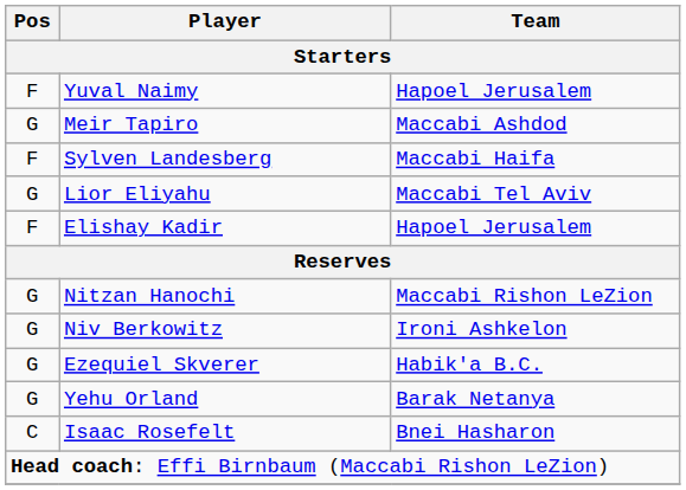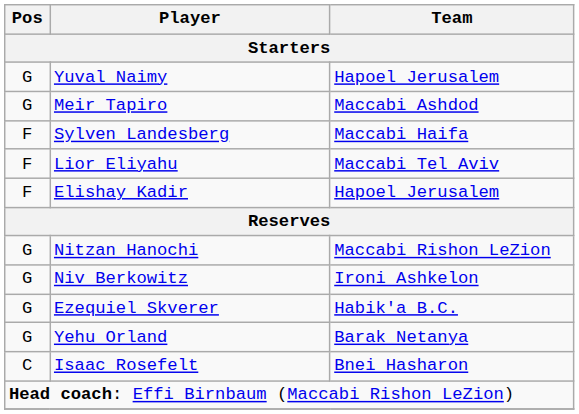Yuval Naimy | Pos: F -> G
Lior Eliyahu | Pos: G -> F
